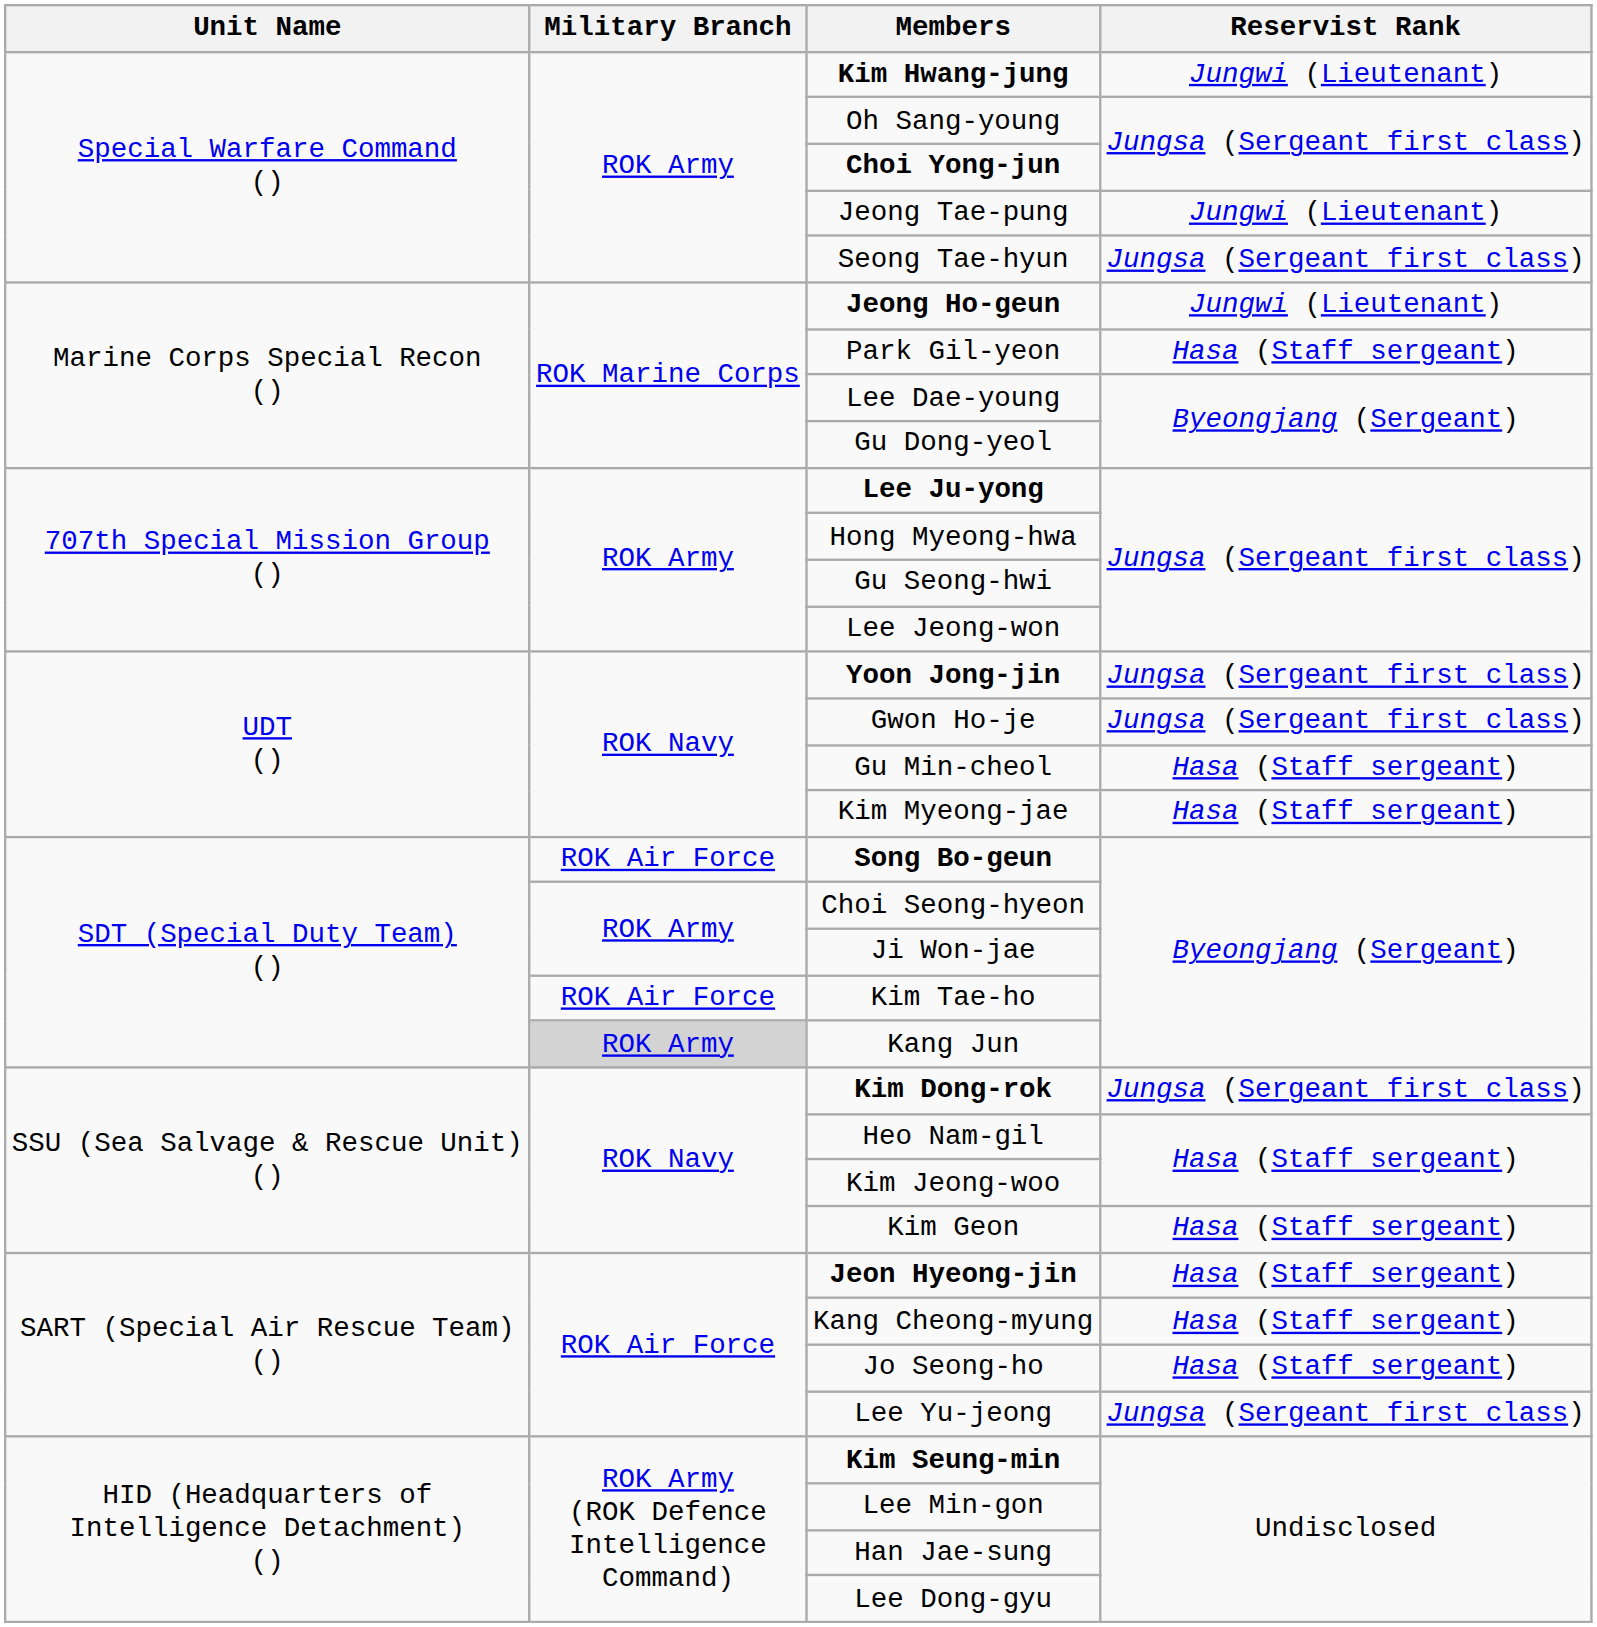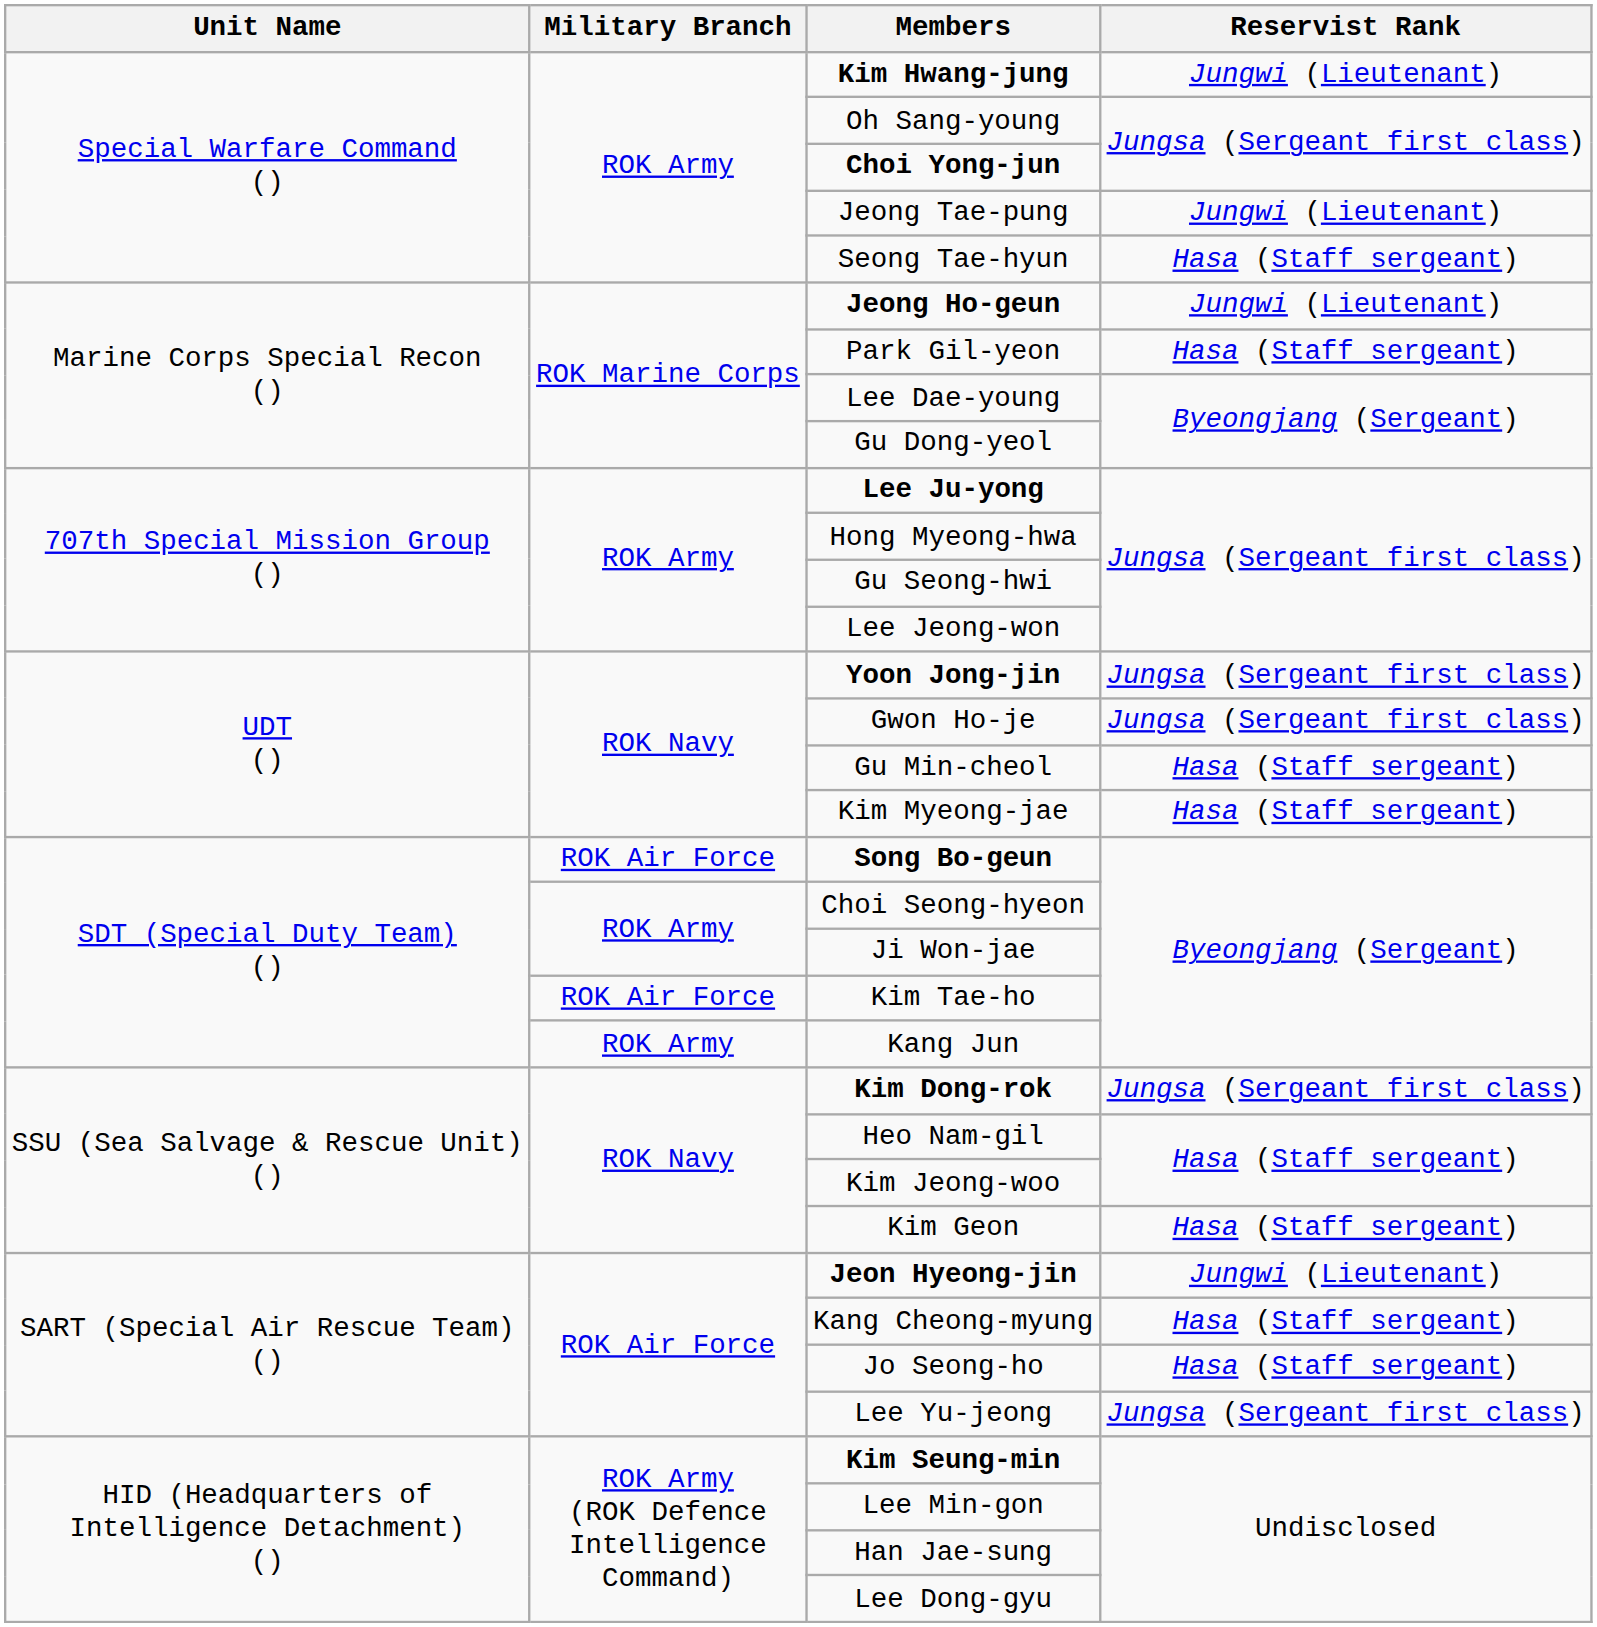Seong Tae-hyun | Reservist Rank: Jungsa (Sergeant first class) -> Hasa (Staff sergeant)
Kang Jun | Military Branch: lightgrey background -> no background
Jeon Hyeong-jin | Reservist Rank: Hasa (Staff sergeant) -> Jungwi (Lieutenant)
